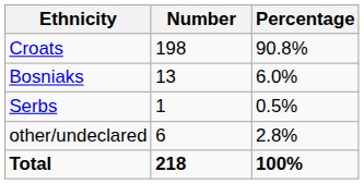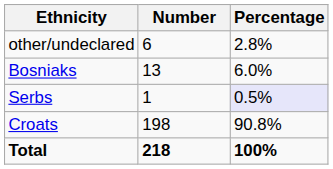rows swapped: Croats <-> other/undeclared
Serbs | Percentage: no background -> lavender background
